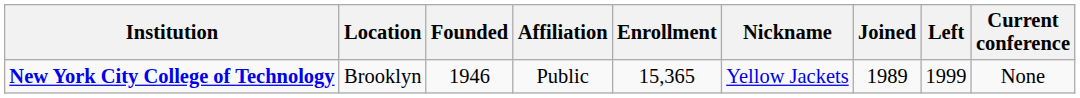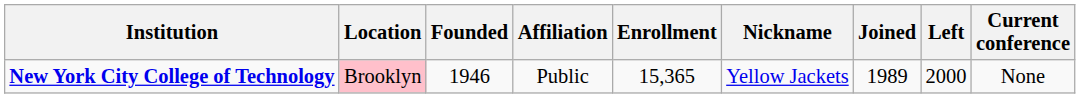New York City College of Technology | Location: no background -> pink background
New York City College of Technology | Left: 1999 -> 2000
